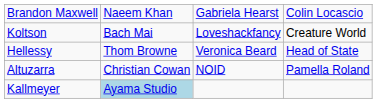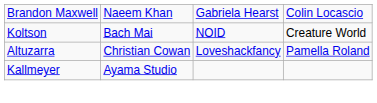Koltson | column 3: Loveshackfancy -> NOID
- row: Hellessy | Thom Browne | Veronica Beard | Head of State
Altuzarra | column 3: NOID -> Loveshackfancy
Kallmeyer | column 2: lightblue background -> no background
